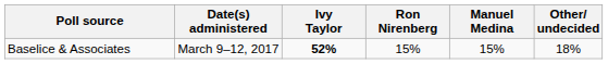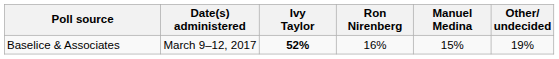Baselice & Associates | Ron Nirenberg: 15% -> 16%
Baselice & Associates | Other/ undecided: 18% -> 19%
